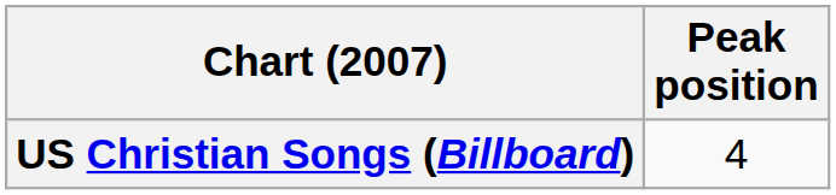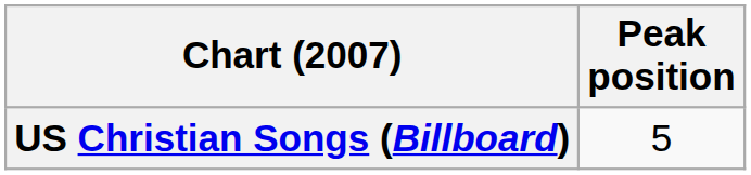US Christian Songs (Billboard) | Peak position: 4 -> 5
